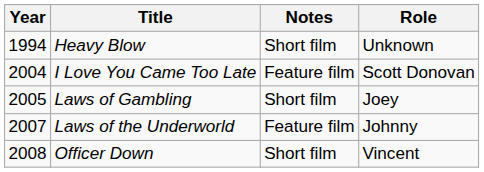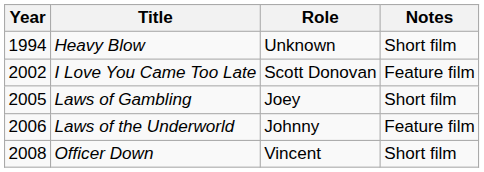columns swapped: Role <-> Notes
I Love You Came Too Late | Year: 2004 -> 2002
Laws of the Underworld | Year: 2007 -> 2006
